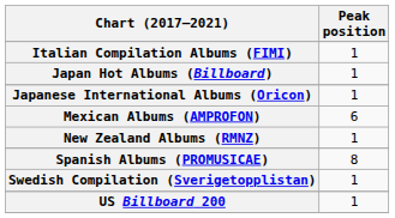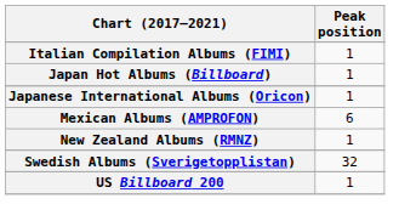- row: Spanish Albums (PROMUSICAE) | 8
+ row: Swedish Albums (Sverigetopplistan) | 32
- row: Swedish Compilation (Sverigetopplistan) | 1
